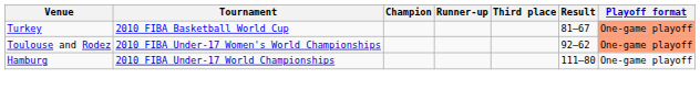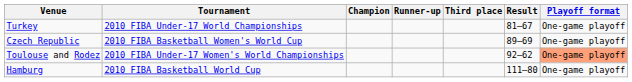Turkey | Tournament: 2010 FIBA Basketball World Cup -> 2010 FIBA Under-17 World Championships
Turkey | Playoff format: lightsalmon background -> no background
+ row: Czech Republic | 2010 FIBA Basketball Women's World Cup | 89–69 | One-game playoff
Hamburg | Tournament: 2010 FIBA Under-17 World Championships -> 2010 FIBA Basketball World Cup
